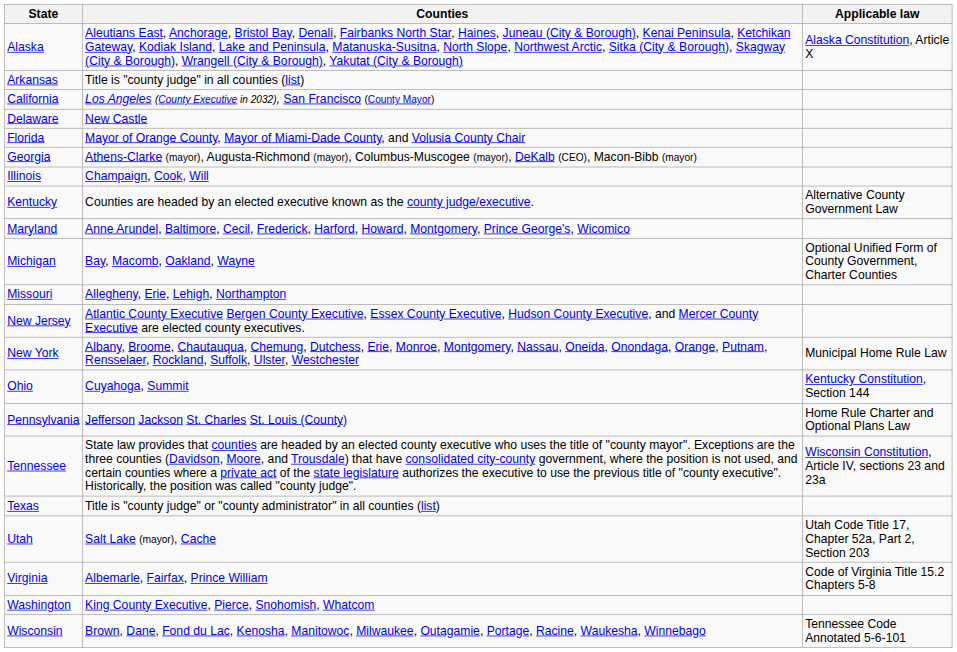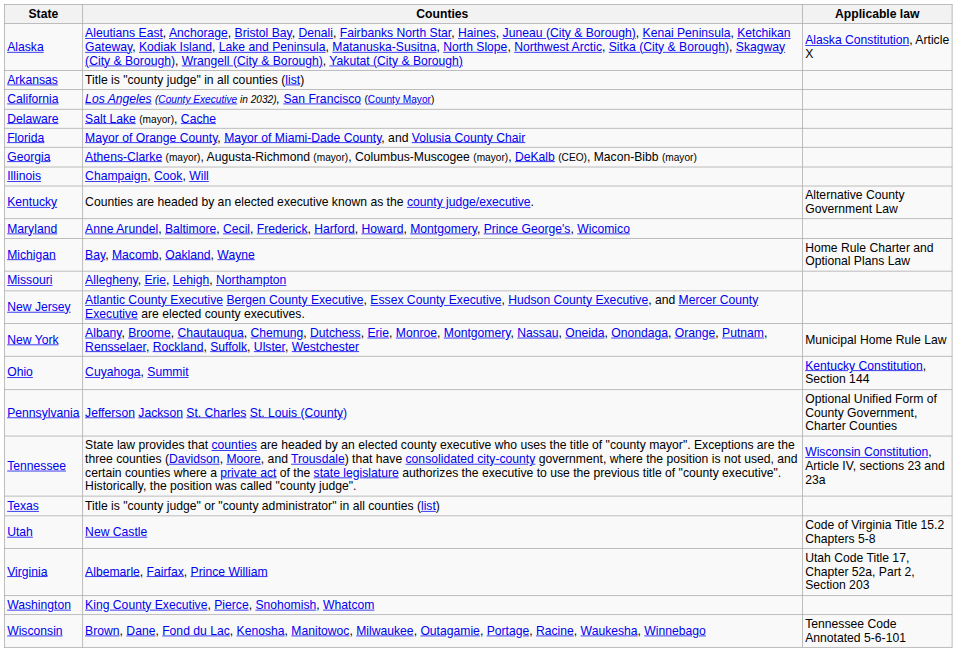Delaware | Counties: New Castle -> Salt Lake (mayor), Cache
Michigan | Applicable law: Optional Unified Form of County Government, Charter Counties -> Home Rule Charter and Optional Plans Law
Pennsylvania | Applicable law: Home Rule Charter and Optional Plans Law -> Optional Unified Form of County Government, Charter Counties
Utah | Counties: Salt Lake (mayor), Cache -> New Castle
Utah | Applicable law: Utah Code Title 17, Chapter 52a, Part 2, Section 203 -> Code of Virginia Title 15.2 Chapters 5-8
Virginia | Applicable law: Code of Virginia Title 15.2 Chapters 5-8 -> Utah Code Title 17, Chapter 52a, Part 2, Section 203
